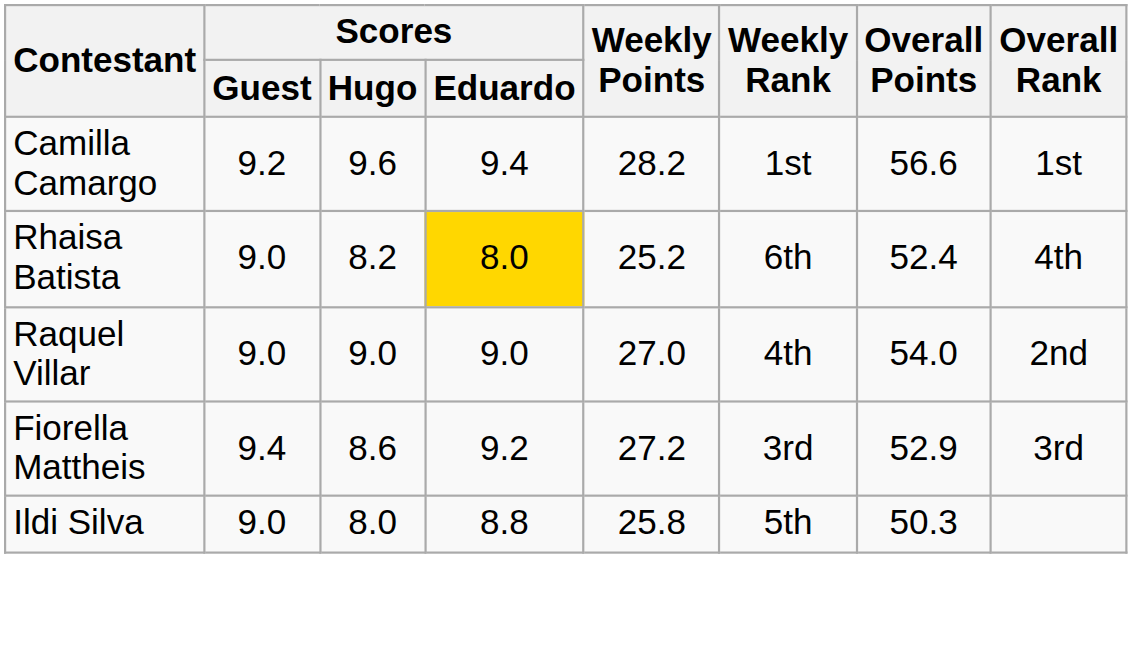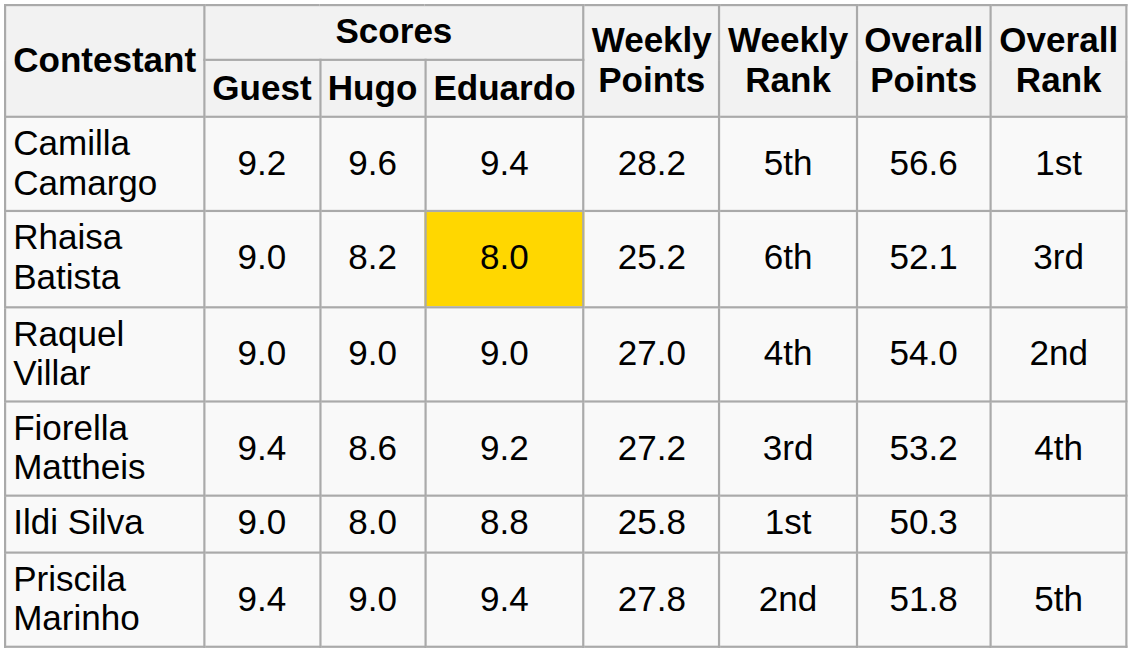Camilla Camargo | Weekly Rank: 1st -> 5th
Rhaisa Batista | Overall Points: 52.4 -> 52.1
Rhaisa Batista | Overall Rank: 4th -> 3rd
Fiorella Mattheis | Overall Points: 52.9 -> 53.2
Fiorella Mattheis | Overall Rank: 3rd -> 4th
Ildi Silva | Weekly Rank: 5th -> 1st
+ row: Priscila Marinho | 9.4 | 9.0 | 9.4 | 27.8 | 2nd | 51.8 | 5th
